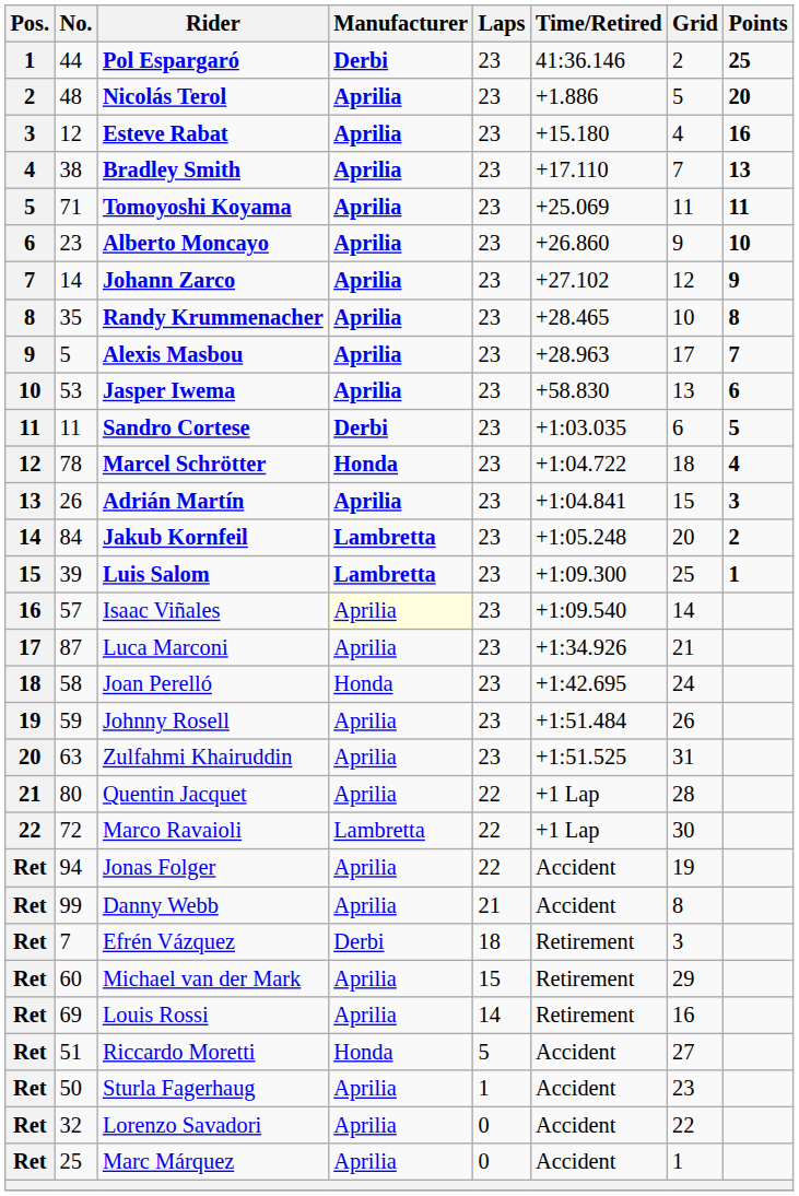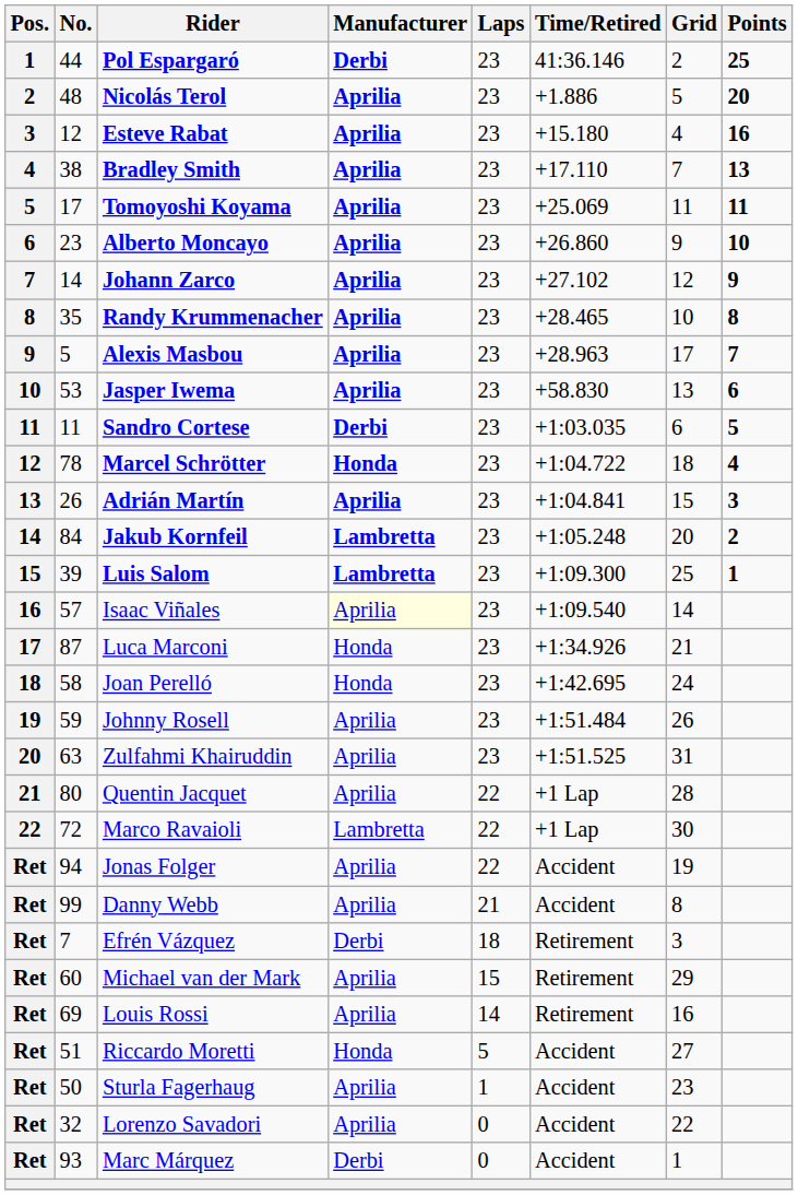Tomoyoshi Koyama | No.: 71 -> 17
Luca Marconi | Manufacturer: Aprilia -> Honda
Marc Márquez | No.: 25 -> 93
Marc Márquez | Manufacturer: Aprilia -> Derbi
